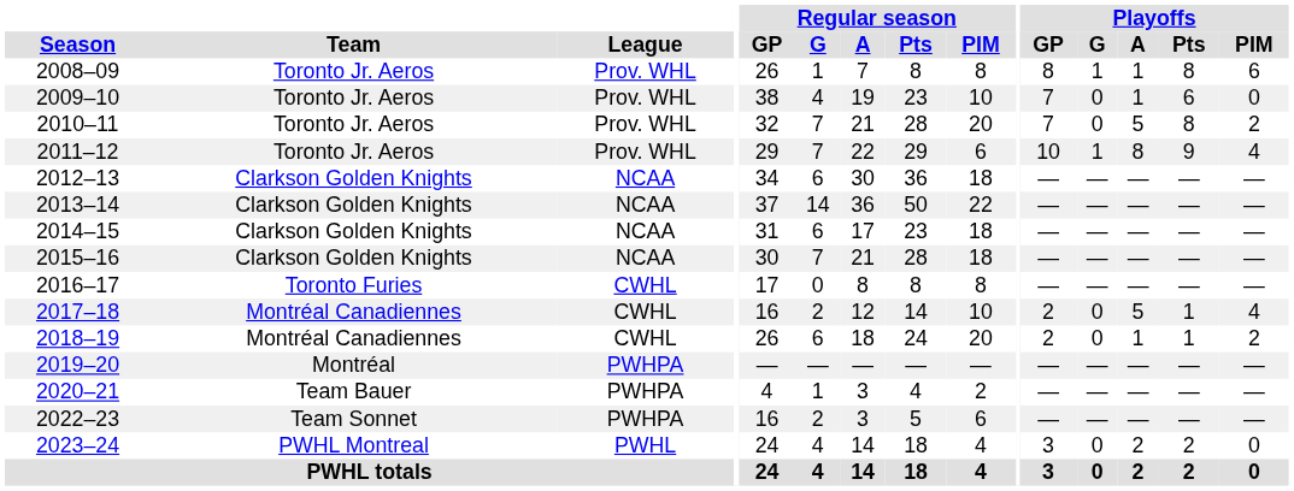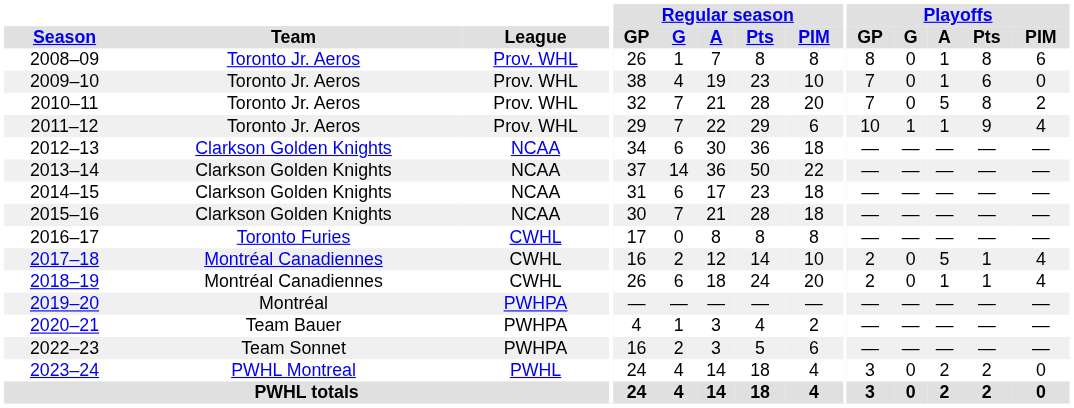2008–09 | Playoffs / G: 1 -> 0
2011–12 | Playoffs / A: 8 -> 1
2018–19 | Playoffs / PIM: 2 -> 4
